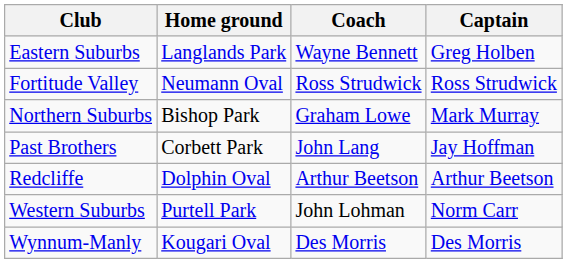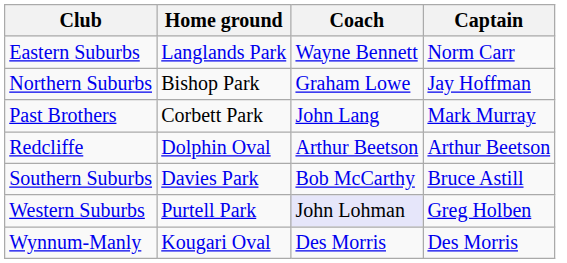Eastern Suburbs | Captain: Greg Holben -> Norm Carr
- row: Fortitude Valley | Neumann Oval | Ross Strudwick | Ross Strudwick
Northern Suburbs | Captain: Mark Murray -> Jay Hoffman
Past Brothers | Captain: Jay Hoffman -> Mark Murray
+ row: Southern Suburbs | Davies Park | Bob McCarthy | Bruce Astill
Western Suburbs | Coach: no background -> lavender background
Western Suburbs | Captain: Norm Carr -> Greg Holben
